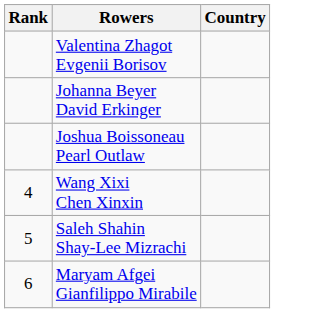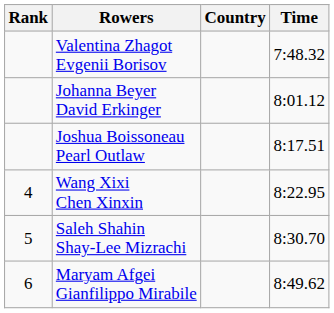+ column: Time | 7:48.32 | 8:01.12 | 8:17.51 | 8:22.95 | 8:30.70 | 8:49.62
